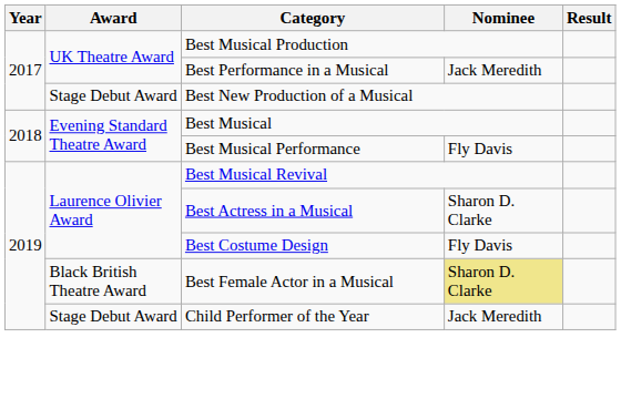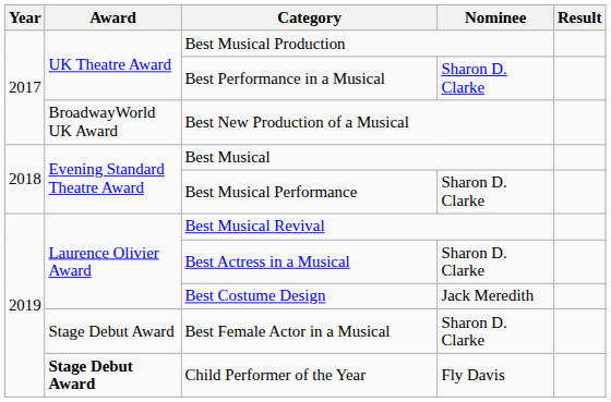Best Performance in a Musical | Nominee: Jack Meredith -> Sharon D. Clarke
Best New Production of a Musical | Award: Stage Debut Award -> BroadwayWorld UK Award
Best Musical Performance | Nominee: Fly Davis -> Sharon D. Clarke
Best Costume Design | Nominee: Fly Davis -> Jack Meredith
Best Female Actor in a Musical | Award: Black British Theatre Award -> Stage Debut Award
Best Female Actor in a Musical | Nominee: khaki background -> no background
Child Performer of the Year | Award: normal -> bold
Child Performer of the Year | Nominee: Jack Meredith -> Fly Davis
